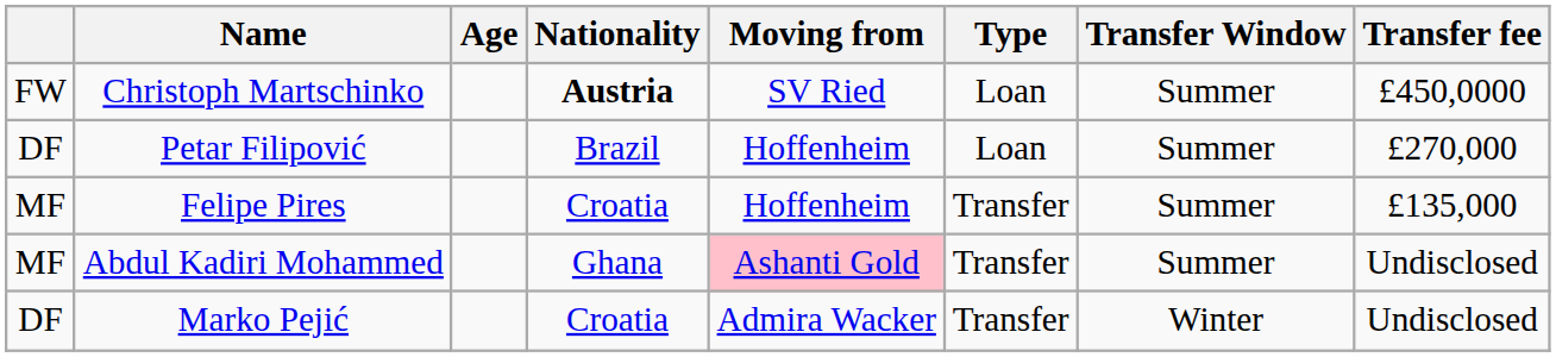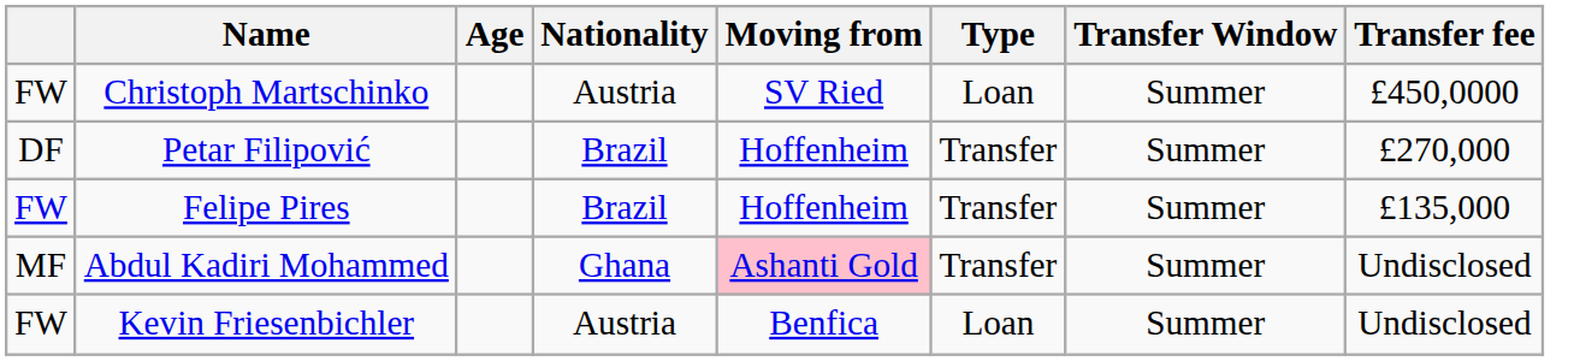Christoph Martschinko | Nationality: bold -> normal
Petar Filipović | Type: Loan -> Transfer
Felipe Pires | column 1: MF -> FW
Felipe Pires | Nationality: Croatia -> Brazil
+ row: FW | Kevin Friesenbichler | Austria | Benfica | Loan | Summer | Undisclosed
- row: DF | Marko Pejić | Croatia | Admira Wacker | Transfer | Winter | Undisclosed
